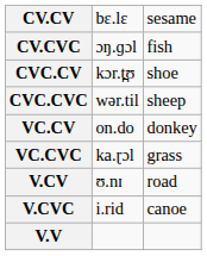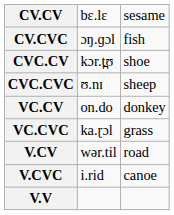CVC.CVC | column 2: wər.til -> ʊ.nɪ
V.CV | column 2: ʊ.nɪ -> wər.til
